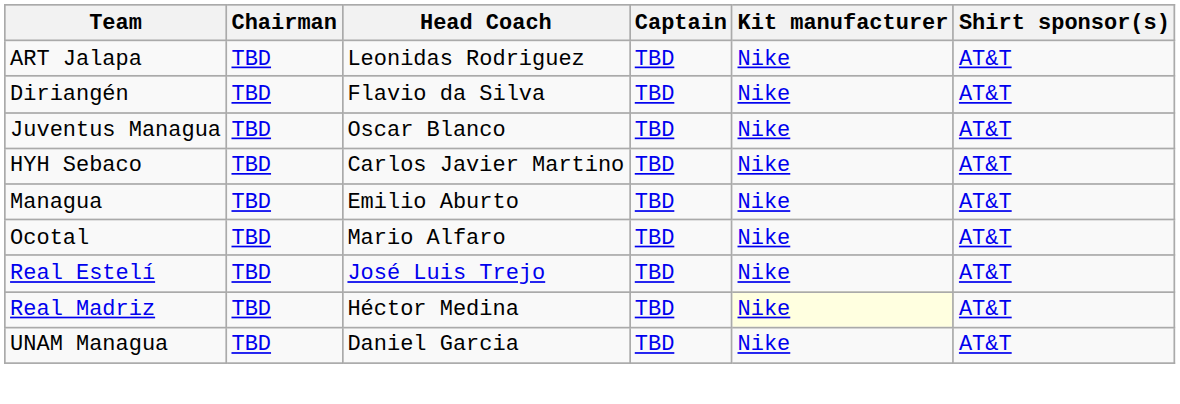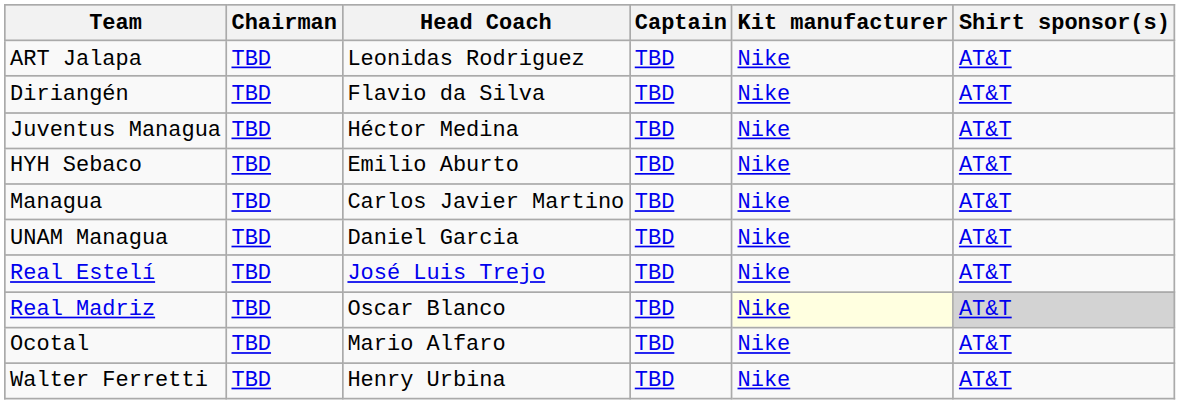Juventus Managua | Head Coach: Oscar Blanco -> Héctor Medina
HYH Sebaco | Head Coach: Carlos Javier Martino -> Emilio Aburto
Managua | Head Coach: Emilio Aburto -> Carlos Javier Martino
rows swapped: Ocotal <-> UNAM Managua
Real Madriz | Head Coach: Héctor Medina -> Oscar Blanco
Real Madriz | Shirt sponsor(s): no background -> lightgrey background
+ row: Walter Ferretti | TBD | Henry Urbina | TBD | Nike | AT&T
